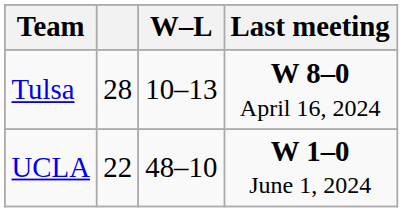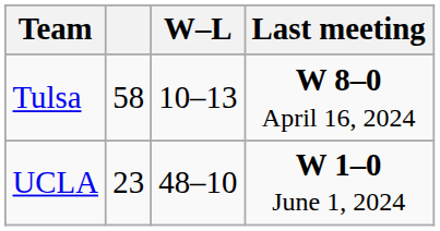Tulsa | column 2: 28 -> 58
UCLA | column 2: 22 -> 23
